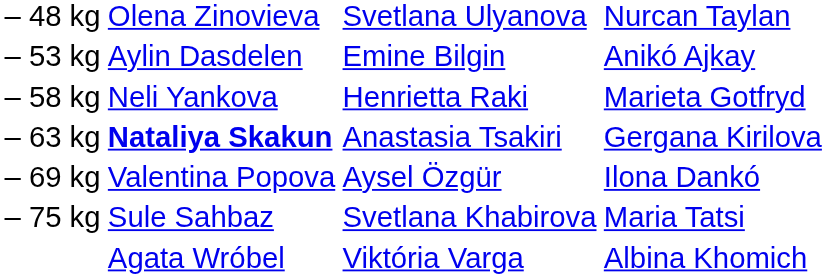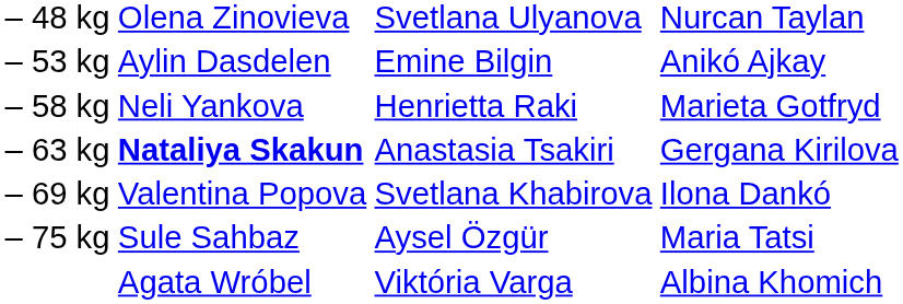– 69 kg | column 3: Aysel Özgür -> Svetlana Khabirova
– 75 kg | column 3: Svetlana Khabirova -> Aysel Özgür
